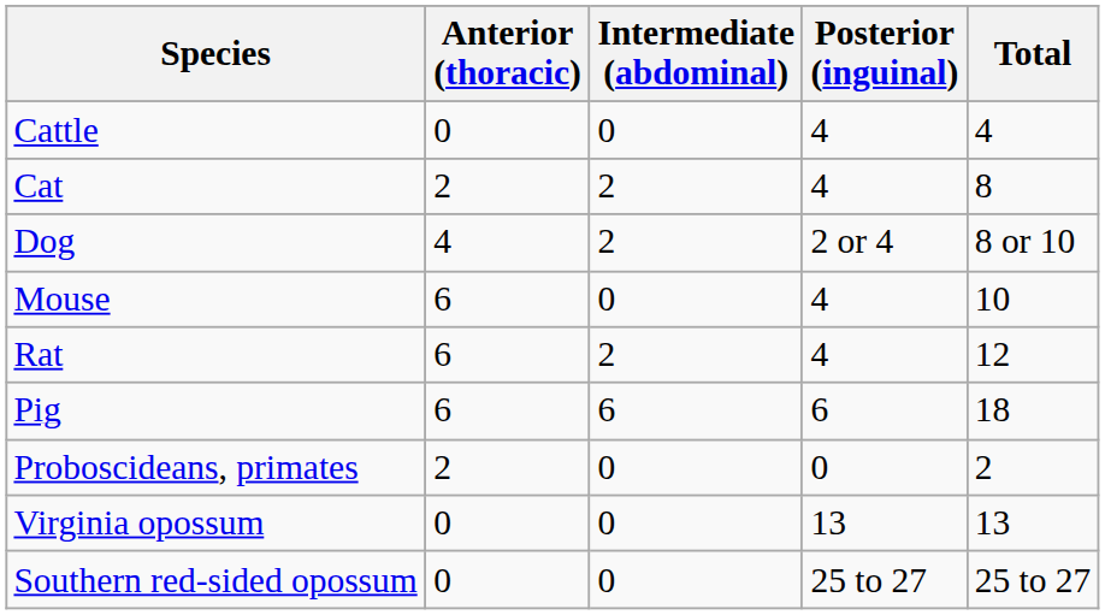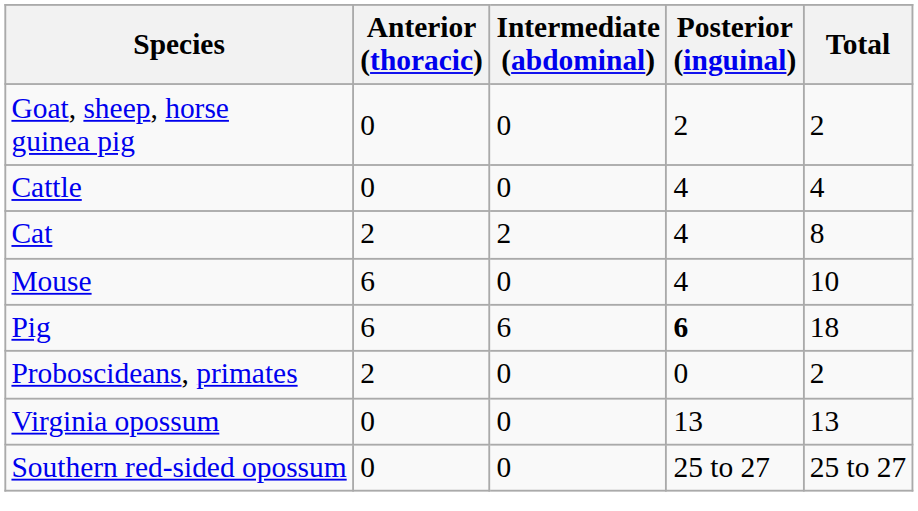+ row: Goat, sheep, horse guinea pig | 0 | 0 | 2 | 2
- row: Dog | 4 | 2 | 2 or 4 | 8 or 10
- row: Rat | 6 | 2 | 4 | 12
Pig | Posterior (inguinal): normal -> bold
